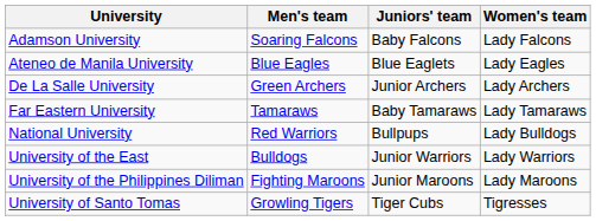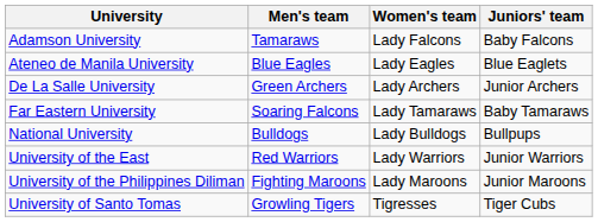columns swapped: Women's team <-> Juniors' team
Adamson University | Men's team: Soaring Falcons -> Tamaraws
Far Eastern University | Men's team: Tamaraws -> Soaring Falcons
National University | Men's team: Red Warriors -> Bulldogs
University of the East | Men's team: Bulldogs -> Red Warriors
